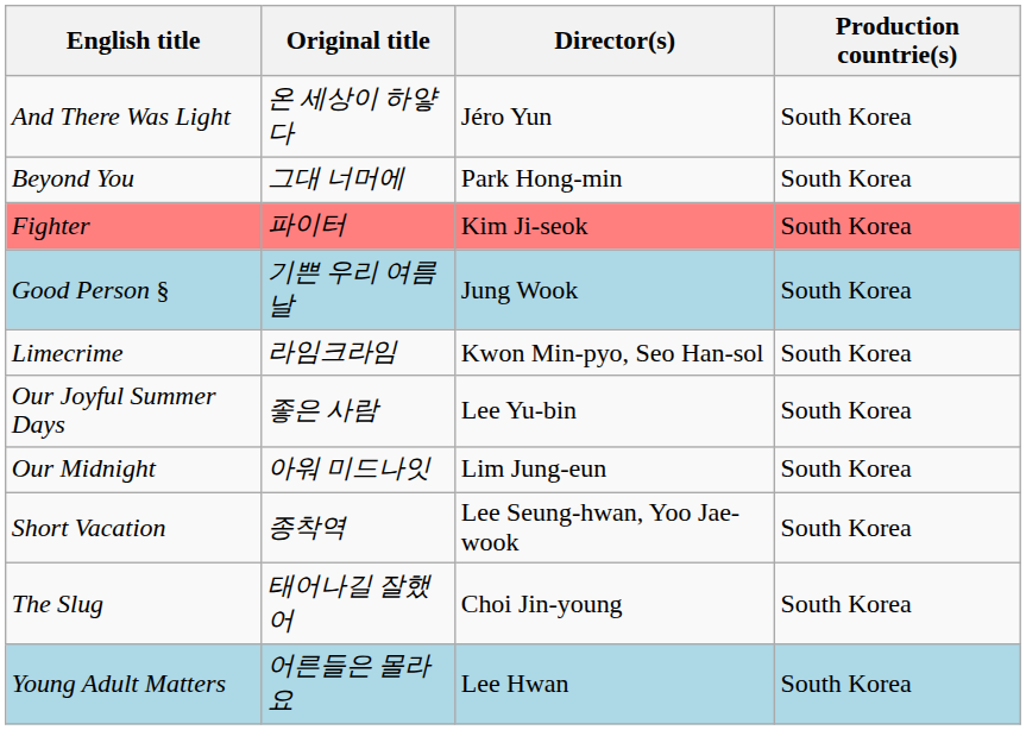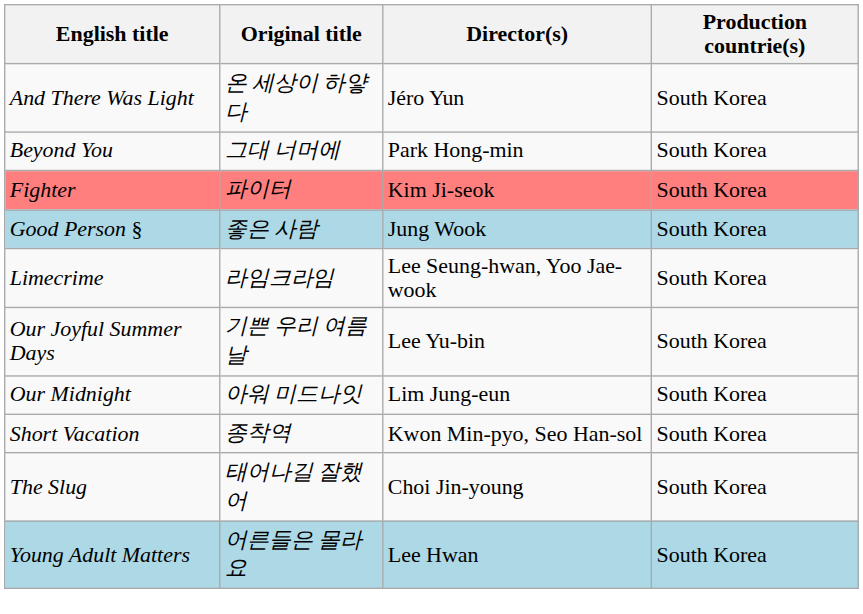Good Person § | Original title: 기쁜 우리 여름날 -> 좋은 사람
Limecrime | Director(s): Kwon Min-pyo, Seo Han-sol -> Lee Seung-hwan, Yoo Jae-wook
Our Joyful Summer Days | Original title: 좋은 사람 -> 기쁜 우리 여름날
Short Vacation | Director(s): Lee Seung-hwan, Yoo Jae-wook -> Kwon Min-pyo, Seo Han-sol
